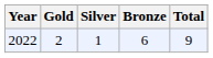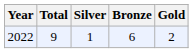columns swapped: Gold <-> Total
